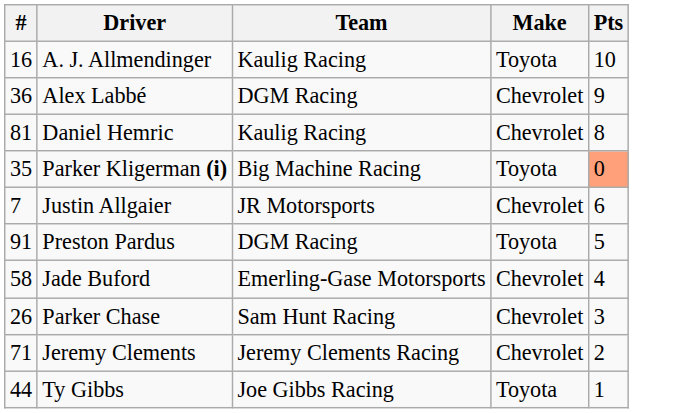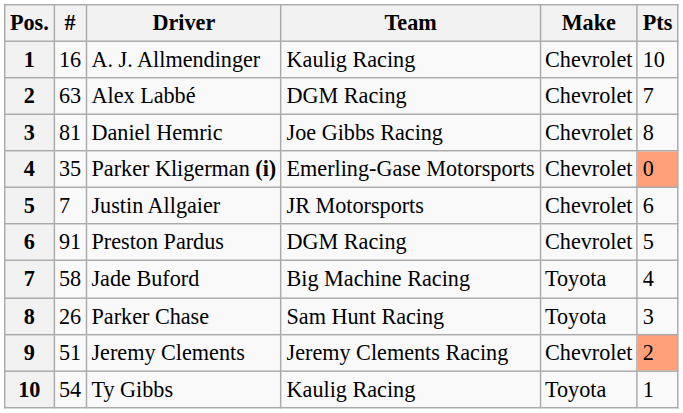+ column: Pos. | 1 | 2 | 3 | 4 | 5 | 6 | 7 | 8 | 9 | 10
A. J. Allmendinger | Make: Toyota -> Chevrolet
Alex Labbé | #: 36 -> 63
Alex Labbé | Pts: 9 -> 7
Daniel Hemric | Team: Kaulig Racing -> Joe Gibbs Racing
Parker Kligerman (i) | Team: Big Machine Racing -> Emerling-Gase Motorsports
Parker Kligerman (i) | Make: Toyota -> Chevrolet
Preston Pardus | Make: Toyota -> Chevrolet
Jade Buford | Team: Emerling-Gase Motorsports -> Big Machine Racing
Jade Buford | Make: Chevrolet -> Toyota
Parker Chase | Make: Chevrolet -> Toyota
Jeremy Clements | #: 71 -> 51
Jeremy Clements | Pts: no background -> lightsalmon background
Ty Gibbs | #: 44 -> 54
Ty Gibbs | Team: Joe Gibbs Racing -> Kaulig Racing
